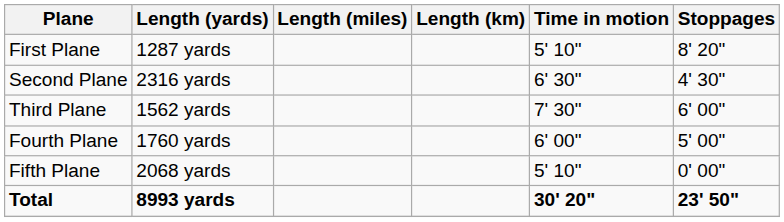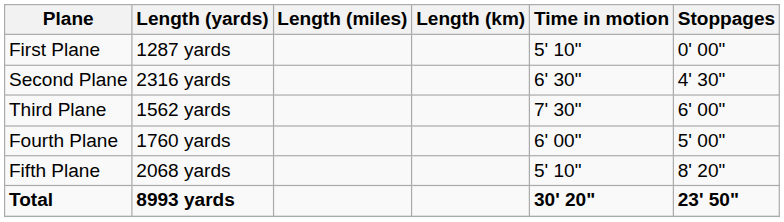First Plane | Stoppages: 8' 20" -> 0' 00"
Fifth Plane | Stoppages: 0' 00" -> 8' 20"
